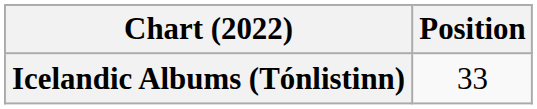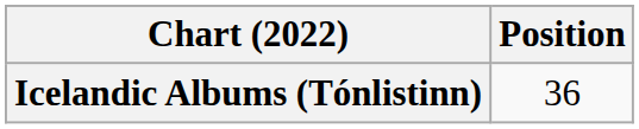Icelandic Albums (Tónlistinn) | Position: 33 -> 36
